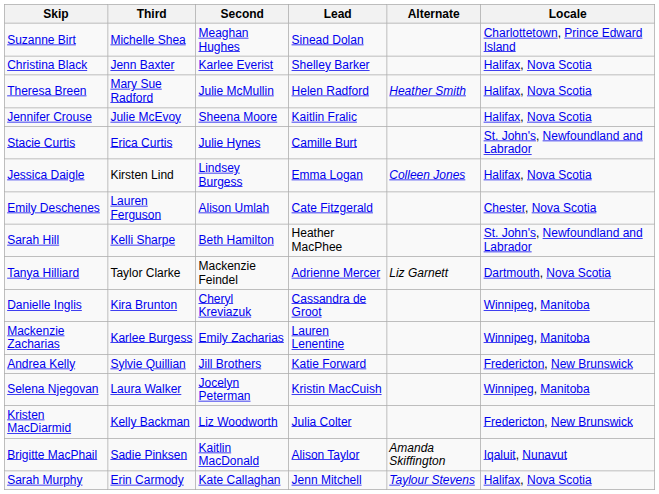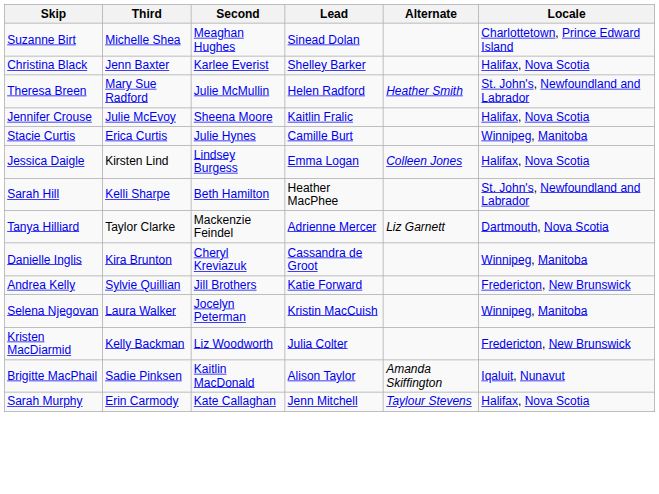Theresa Breen | Locale: Halifax, Nova Scotia -> St. John's, Newfoundland and Labrador
Stacie Curtis | Locale: St. John's, Newfoundland and Labrador -> Winnipeg, Manitoba
- row: Emily Deschenes | Lauren Ferguson | Alison Umlah | Cate Fitzgerald | Chester, Nova Scotia
- row: Mackenzie Zacharias | Karlee Burgess | Emily Zacharias | Lauren Lenentine | Winnipeg, Manitoba
